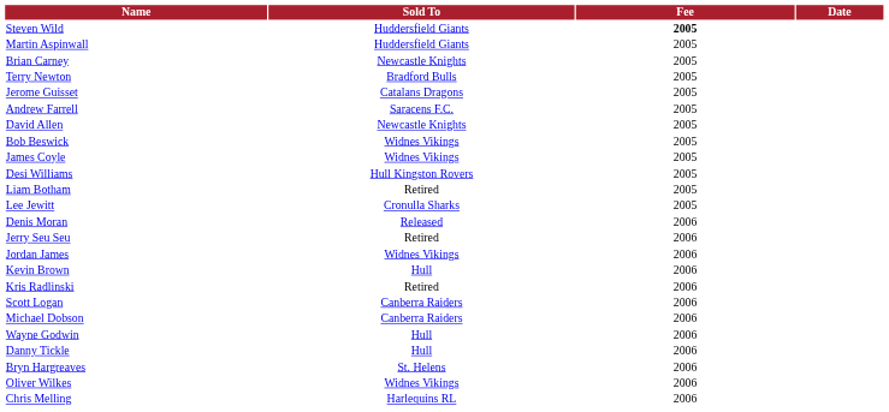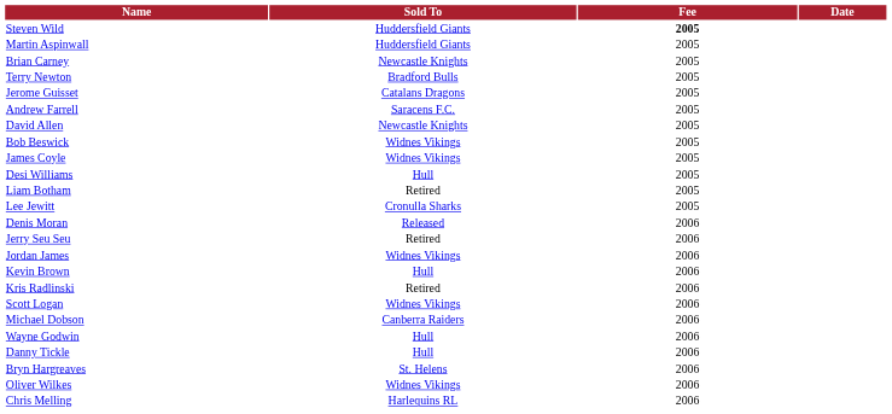Desi Williams | Sold To: Hull Kingston Rovers -> Hull
Scott Logan | Sold To: Canberra Raiders -> Widnes Vikings
